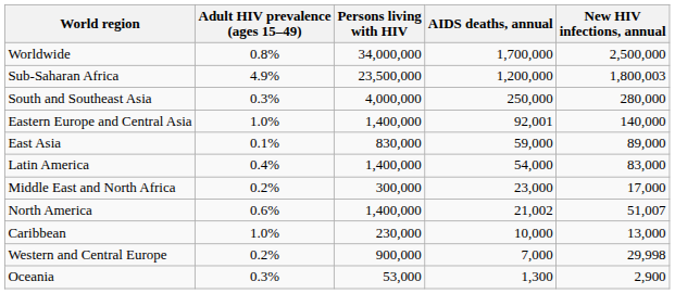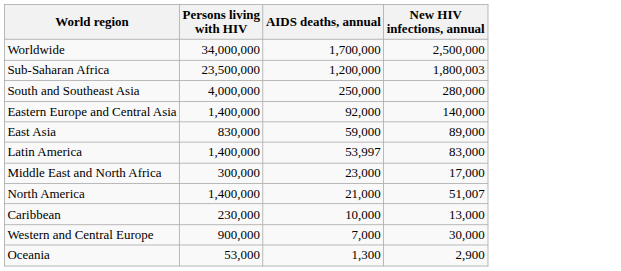- column: Adult HIV prevalence (ages 15–49) | 0.8% | 4.9% | 0.3% | 1.0% | 0.1% | 0.4% | 0.2% | 0.6% | 1.0% | 0.2% | 0.3%
Eastern Europe and Central Asia | AIDS deaths, annual: 92,001 -> 92,000
Latin America | AIDS deaths, annual: 54,000 -> 53,997
North America | AIDS deaths, annual: 21,002 -> 21,000
Western and Central Europe | New HIV infections, annual: 29,998 -> 30,000
